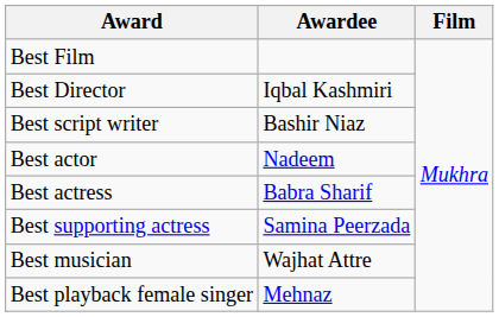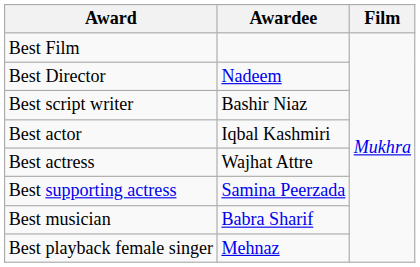Best Director | Awardee: Iqbal Kashmiri -> Nadeem
Best actor | Awardee: Nadeem -> Iqbal Kashmiri
Best actress | Awardee: Babra Sharif -> Wajhat Attre
Best musician | Awardee: Wajhat Attre -> Babra Sharif
